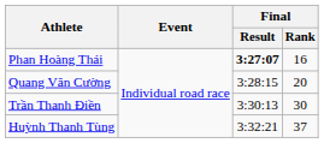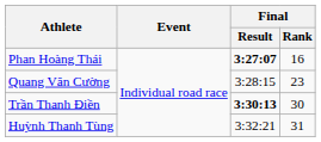Quang Văn Cường | Final / Rank: 20 -> 23
Trần Thanh Điền | Final / Result: normal -> bold
Huỳnh Thanh Tùng | Final / Rank: 37 -> 31
